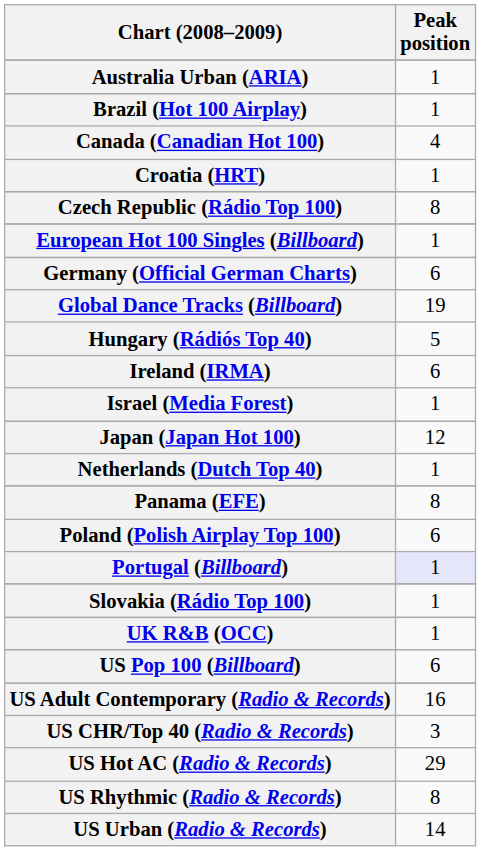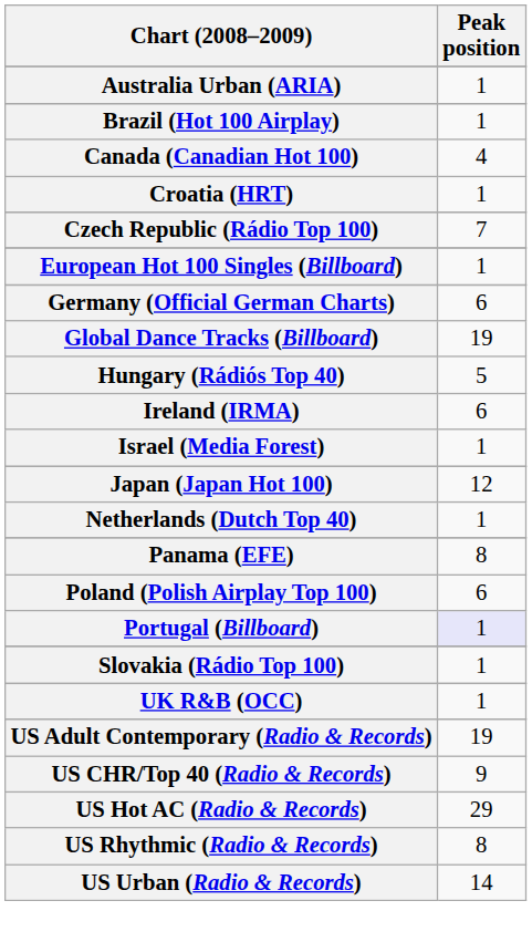Czech Republic (Rádio Top 100) | Peak position: 8 -> 7
- row: US Pop 100 (Billboard) | 6
US Adult Contemporary (Radio & Records) | Peak position: 16 -> 19
US CHR/Top 40 (Radio & Records) | Peak position: 3 -> 9
